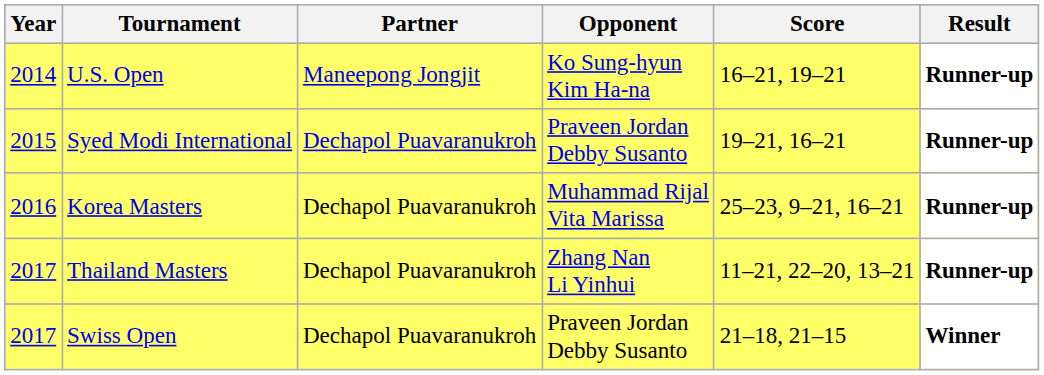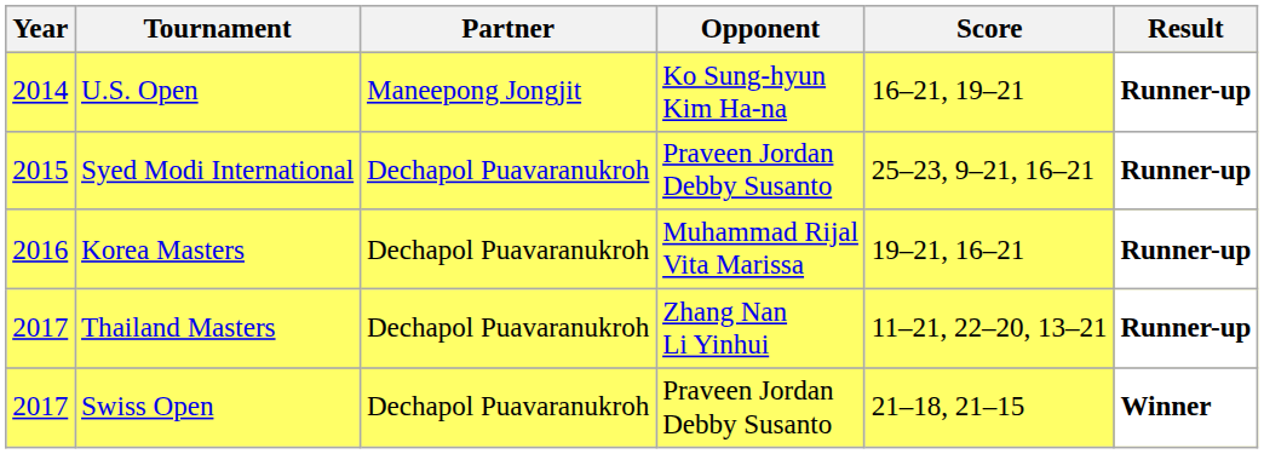Syed Modi International | Score: 19–21, 16–21 -> 25–23, 9–21, 16–21
Korea Masters | Score: 25–23, 9–21, 16–21 -> 19–21, 16–21
